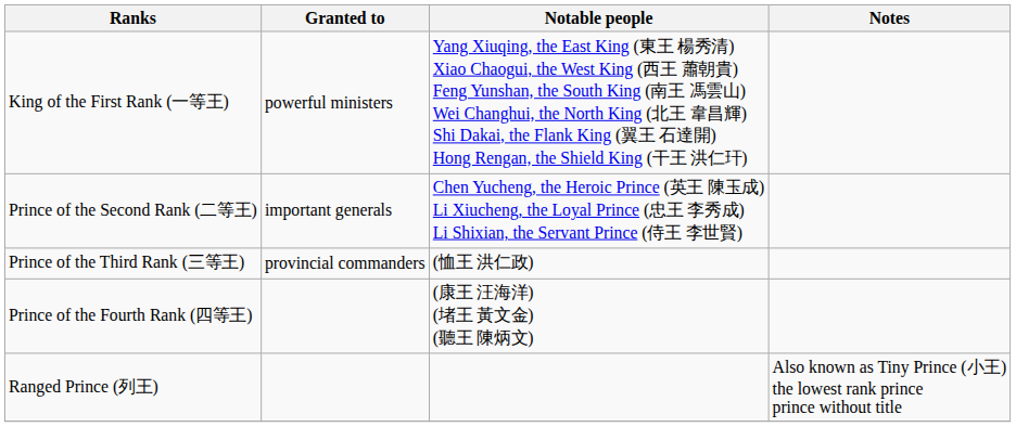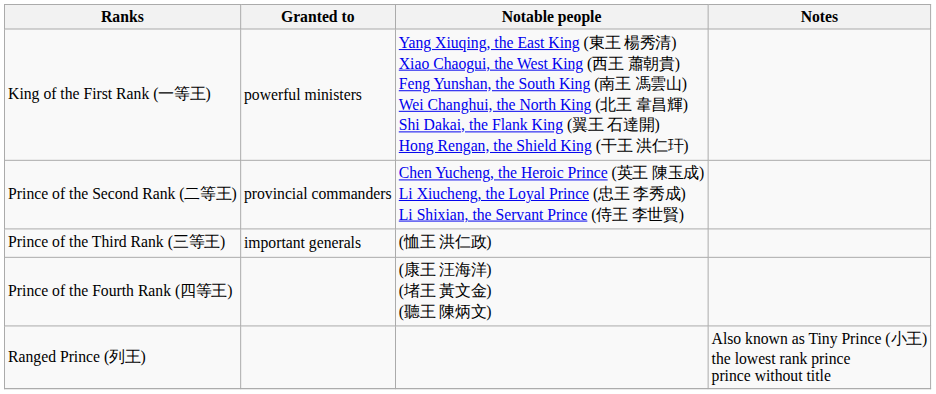Prince of the Second Rank (二等王) | Granted to: important generals -> provincial commanders
Prince of the Third Rank (三等王) | Granted to: provincial commanders -> important generals
